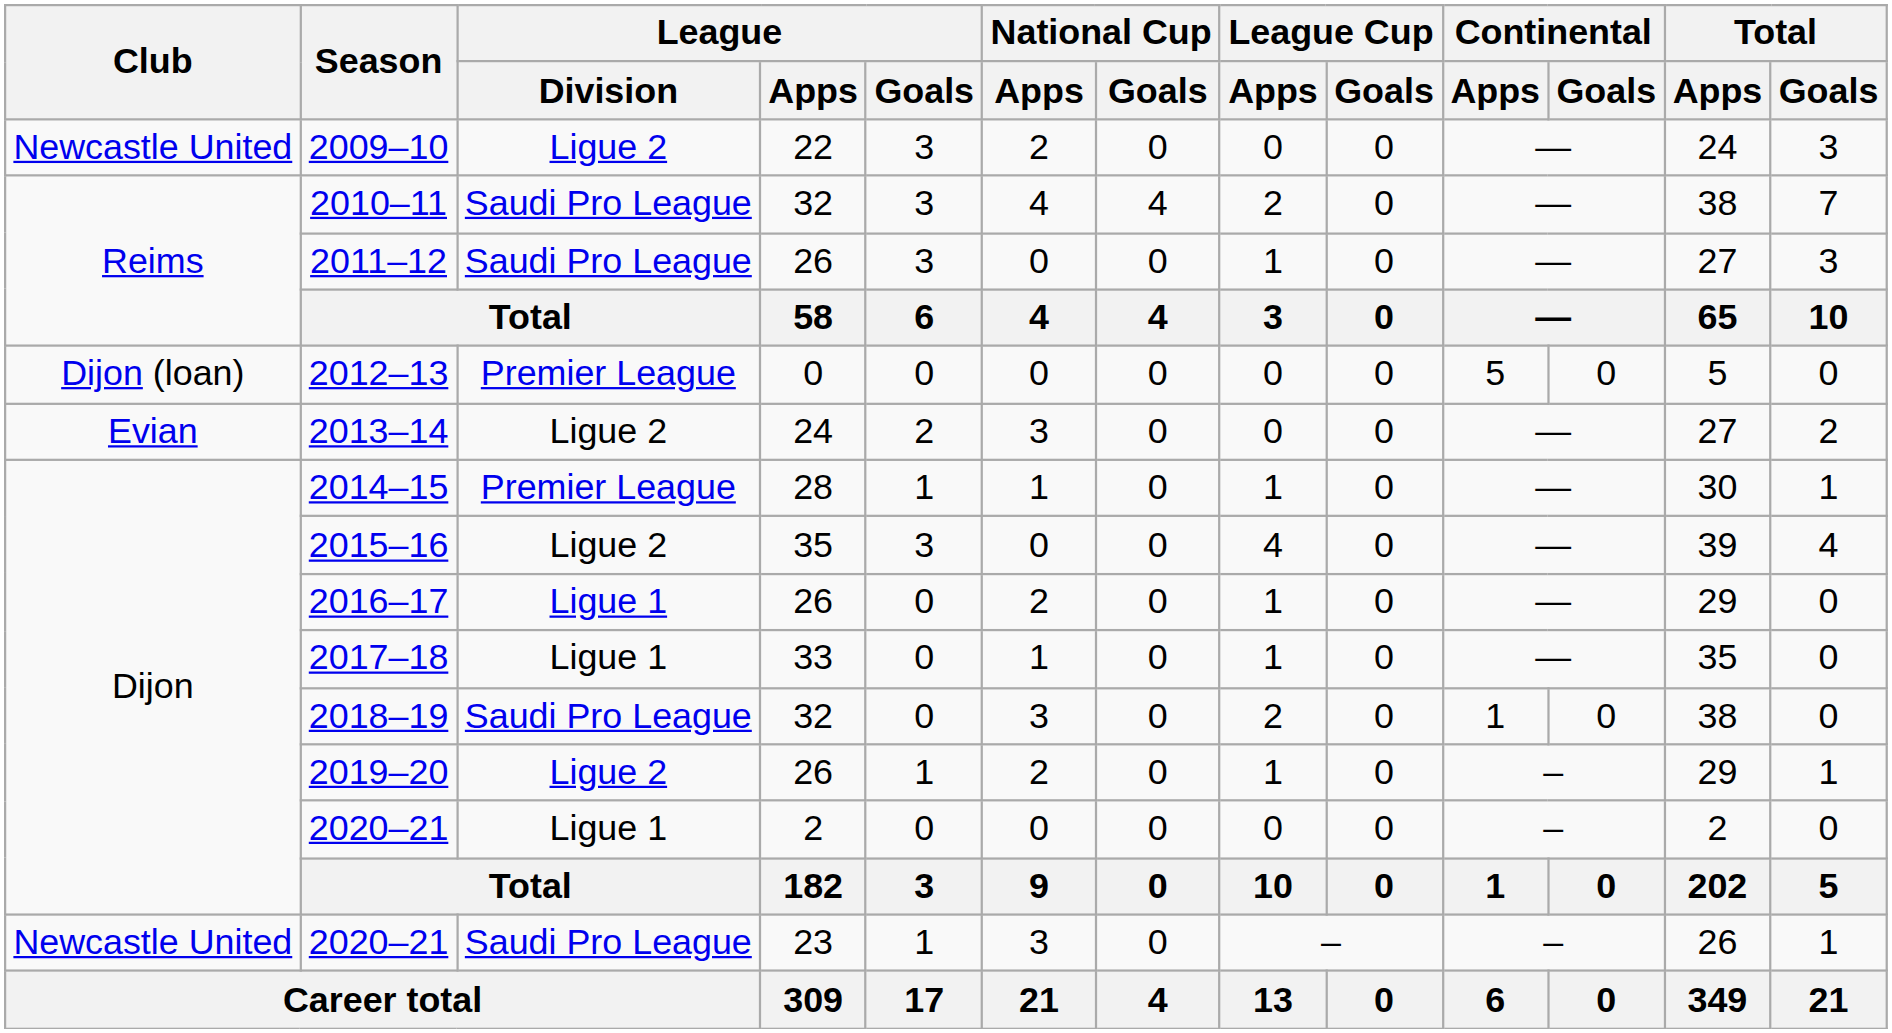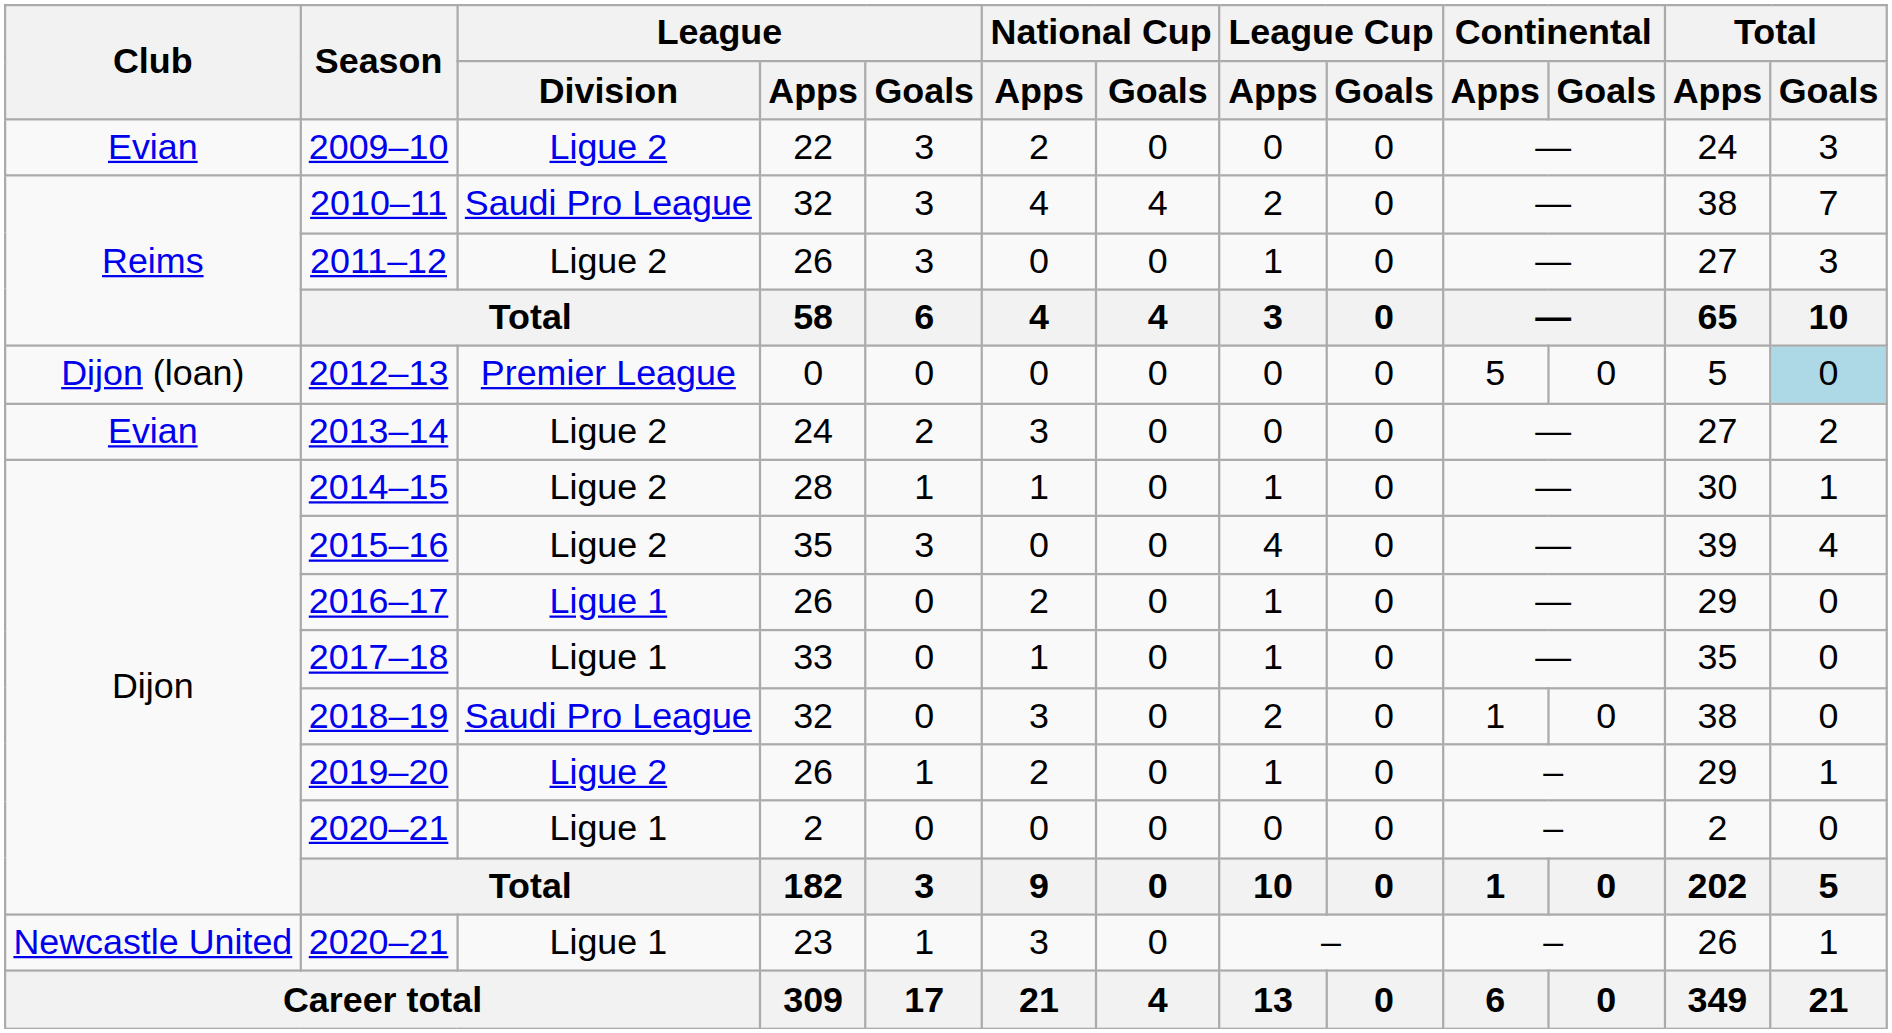2009–10 | Club: Newcastle United -> Evian
2011–12 | League / Division: Saudi Pro League -> Ligue 2
2012–13 | Total / Goals: no background -> lightblue background
2014–15 | League / Division: Premier League -> Ligue 2
2020–21 / 23 | League / Division: Saudi Pro League -> Ligue 1
